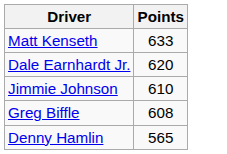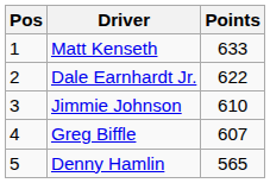+ column: Pos | 1 | 2 | 3 | 4 | 5
Dale Earnhardt Jr. | Points: 620 -> 622
Greg Biffle | Points: 608 -> 607
